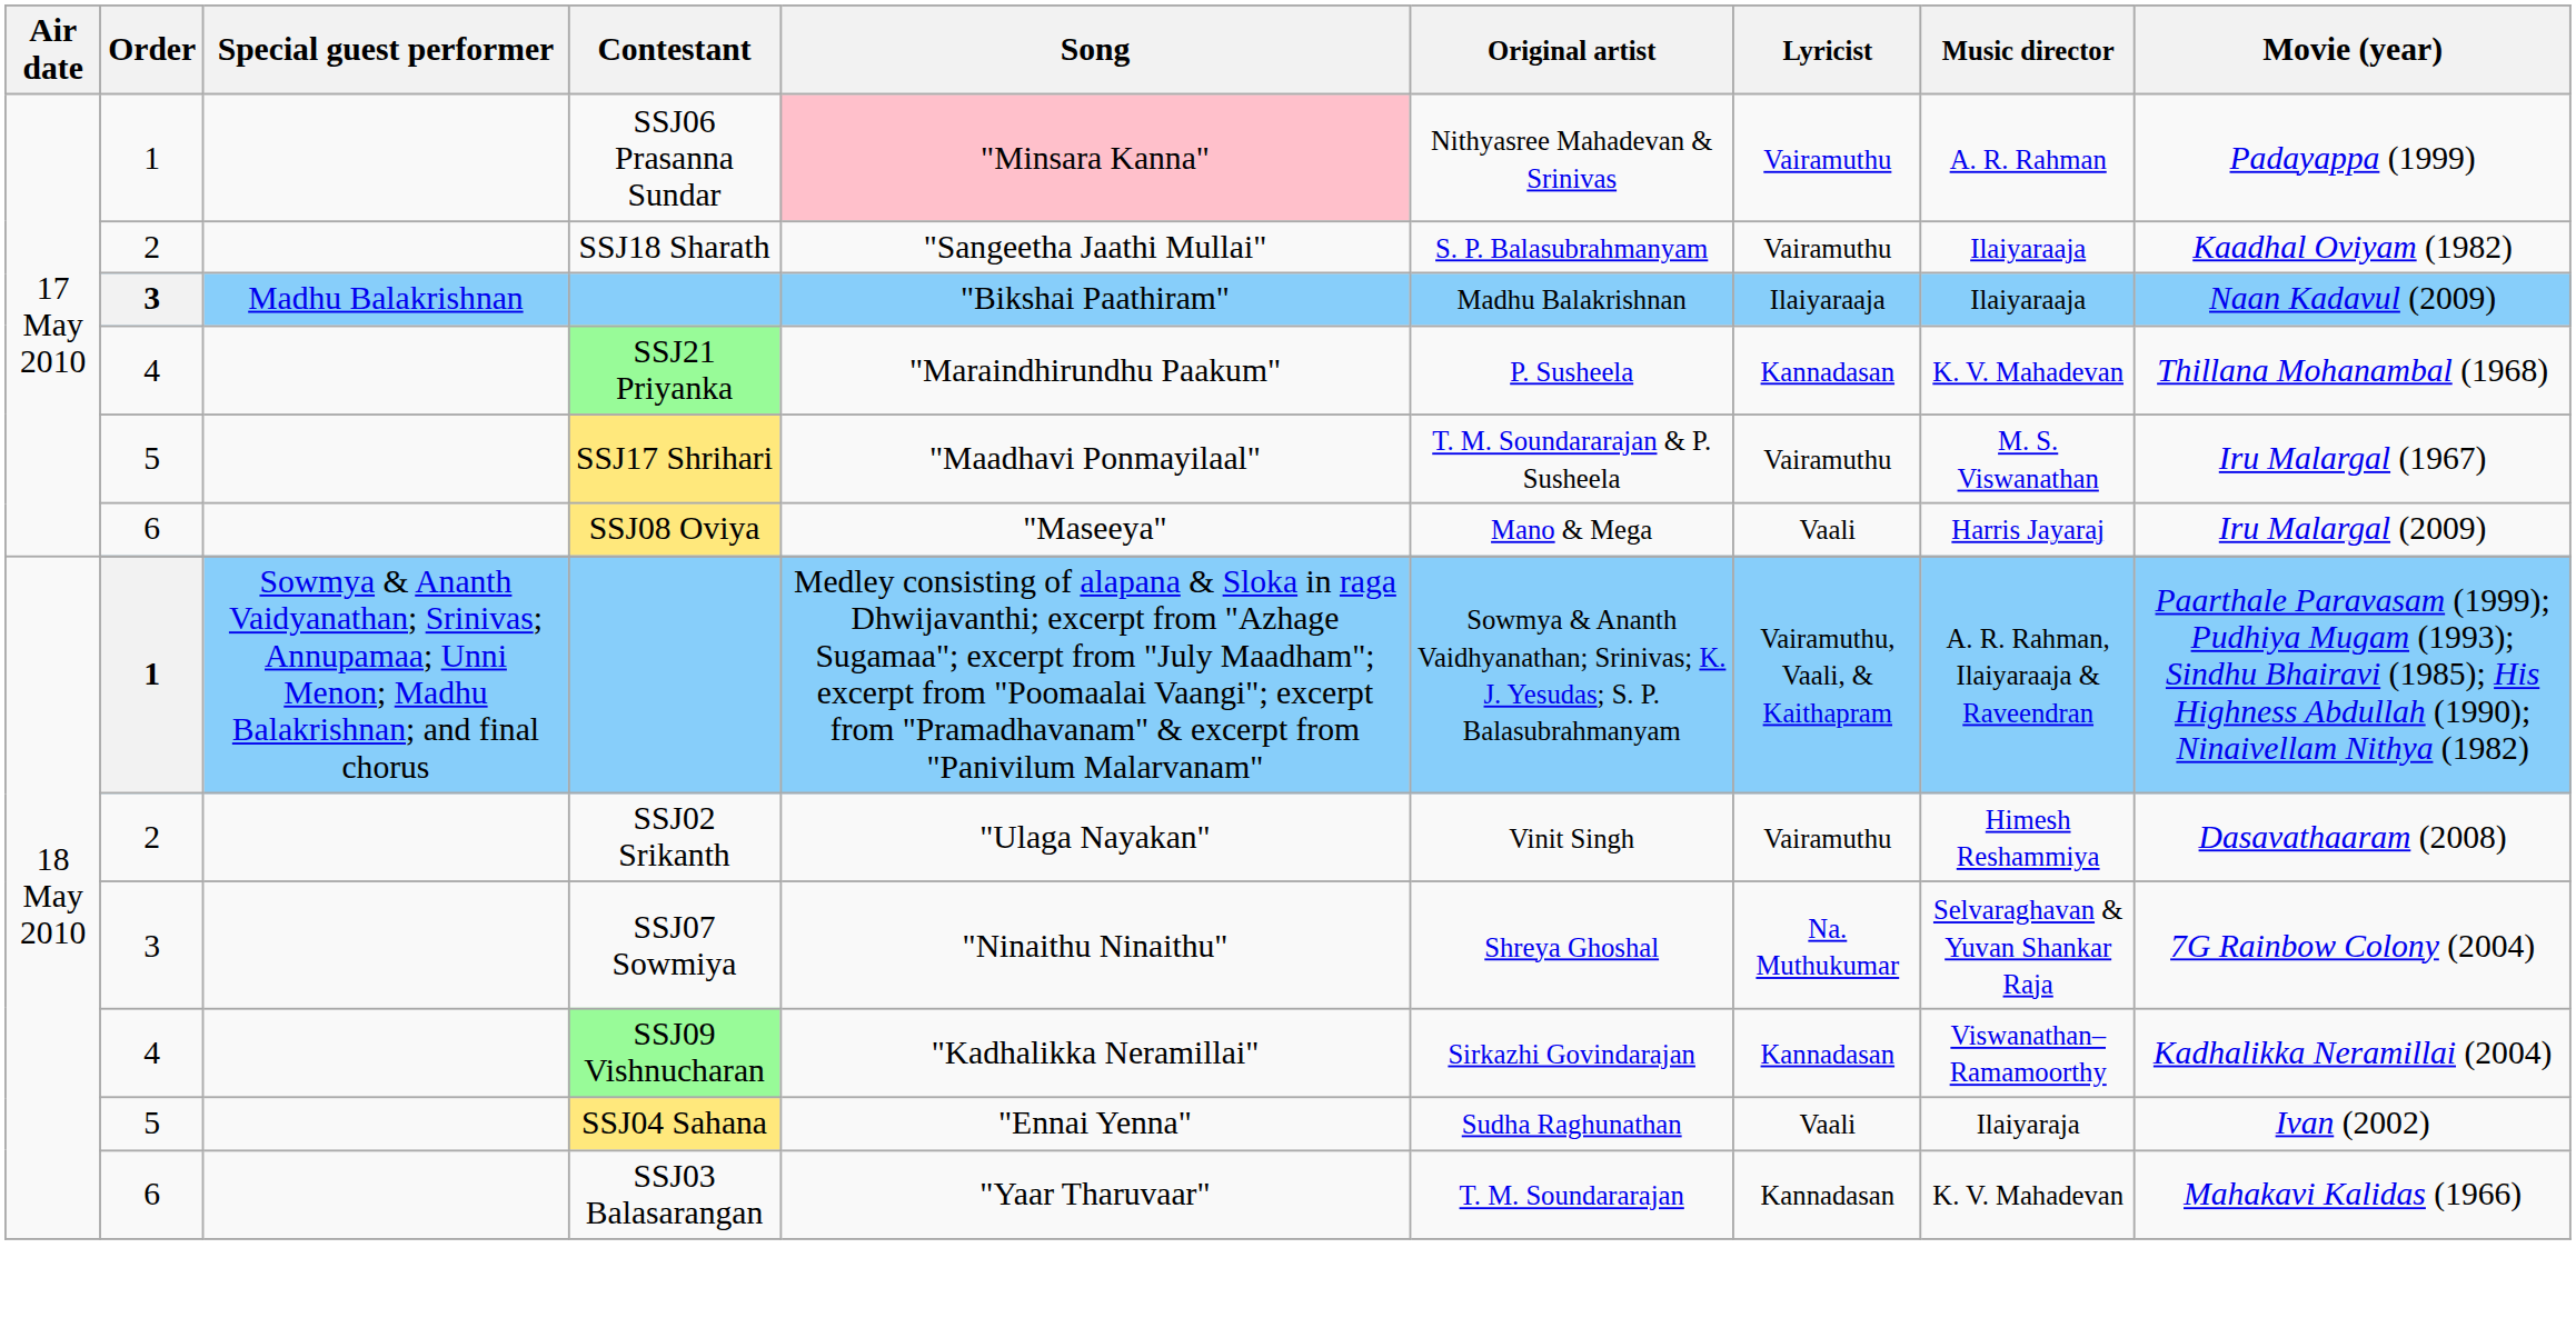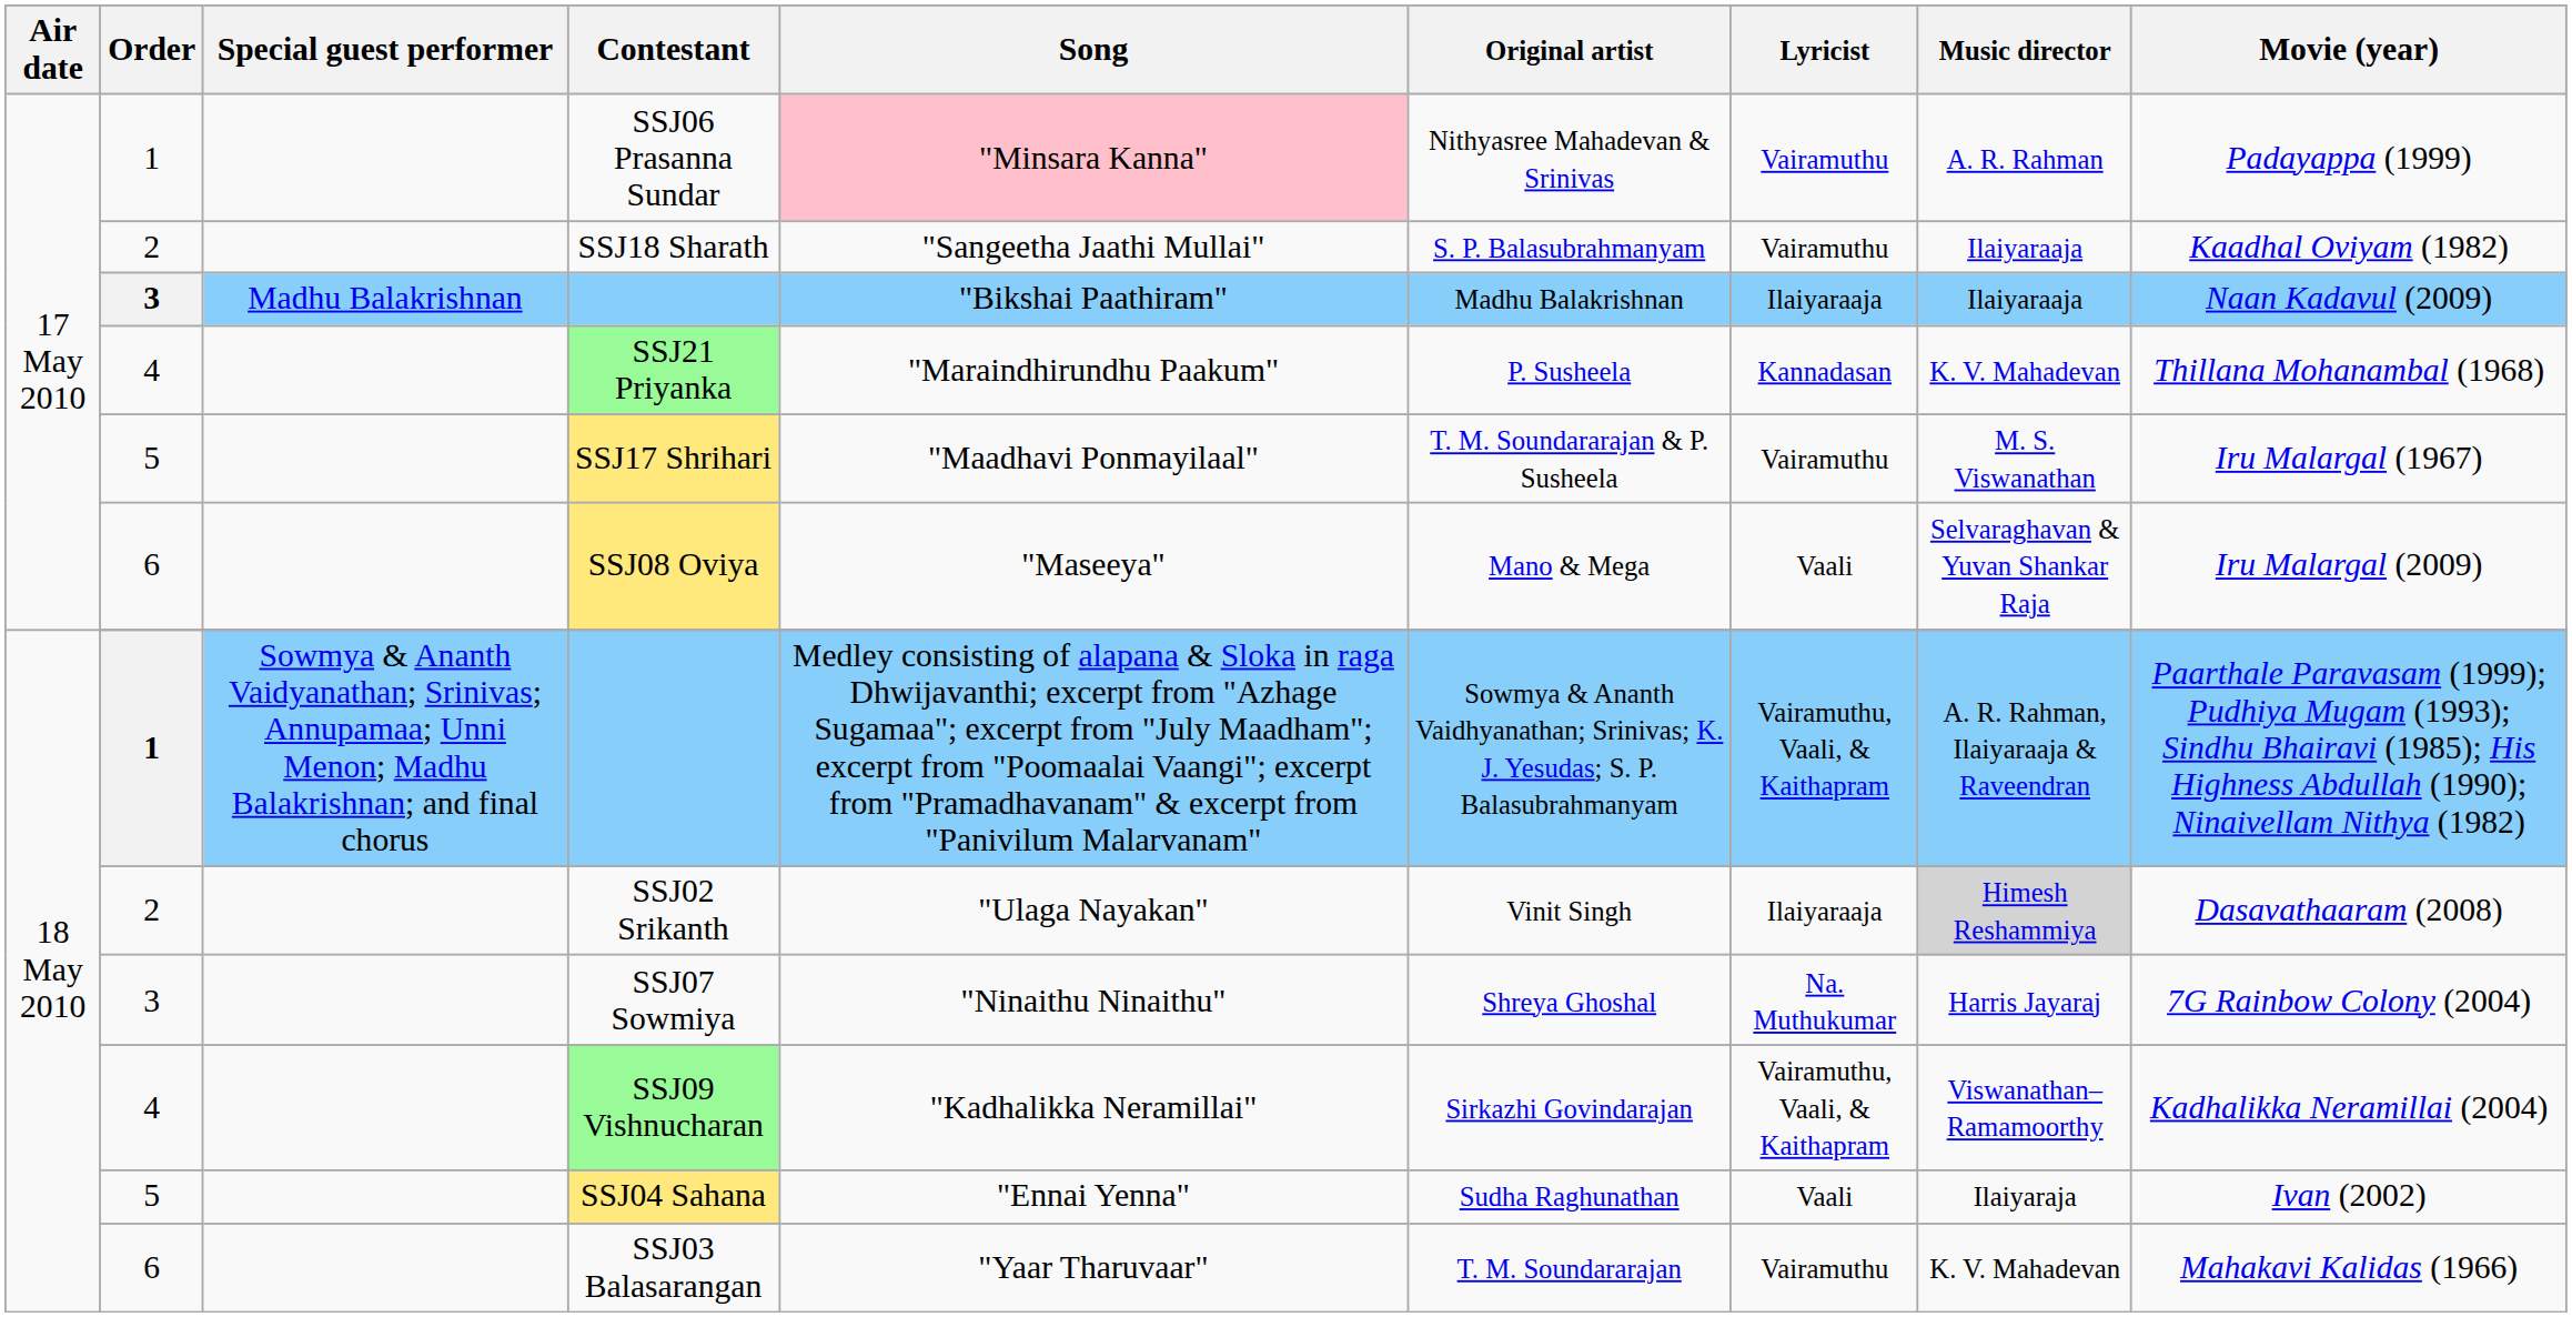SSJ08 Oviya | Music director: Harris Jayaraj -> Selvaraghavan & Yuvan Shankar Raja
SSJ02 Srikanth | Lyricist: Vairamuthu -> Ilaiyaraaja
SSJ02 Srikanth | Music director: no background -> lightgrey background
SSJ07 Sowmiya | Music director: Selvaraghavan & Yuvan Shankar Raja -> Harris Jayaraj
SSJ09 Vishnucharan | Lyricist: Kannadasan -> Vairamuthu, Vaali, & Kaithapram
SSJ03 Balasarangan | Lyricist: Kannadasan -> Vairamuthu
